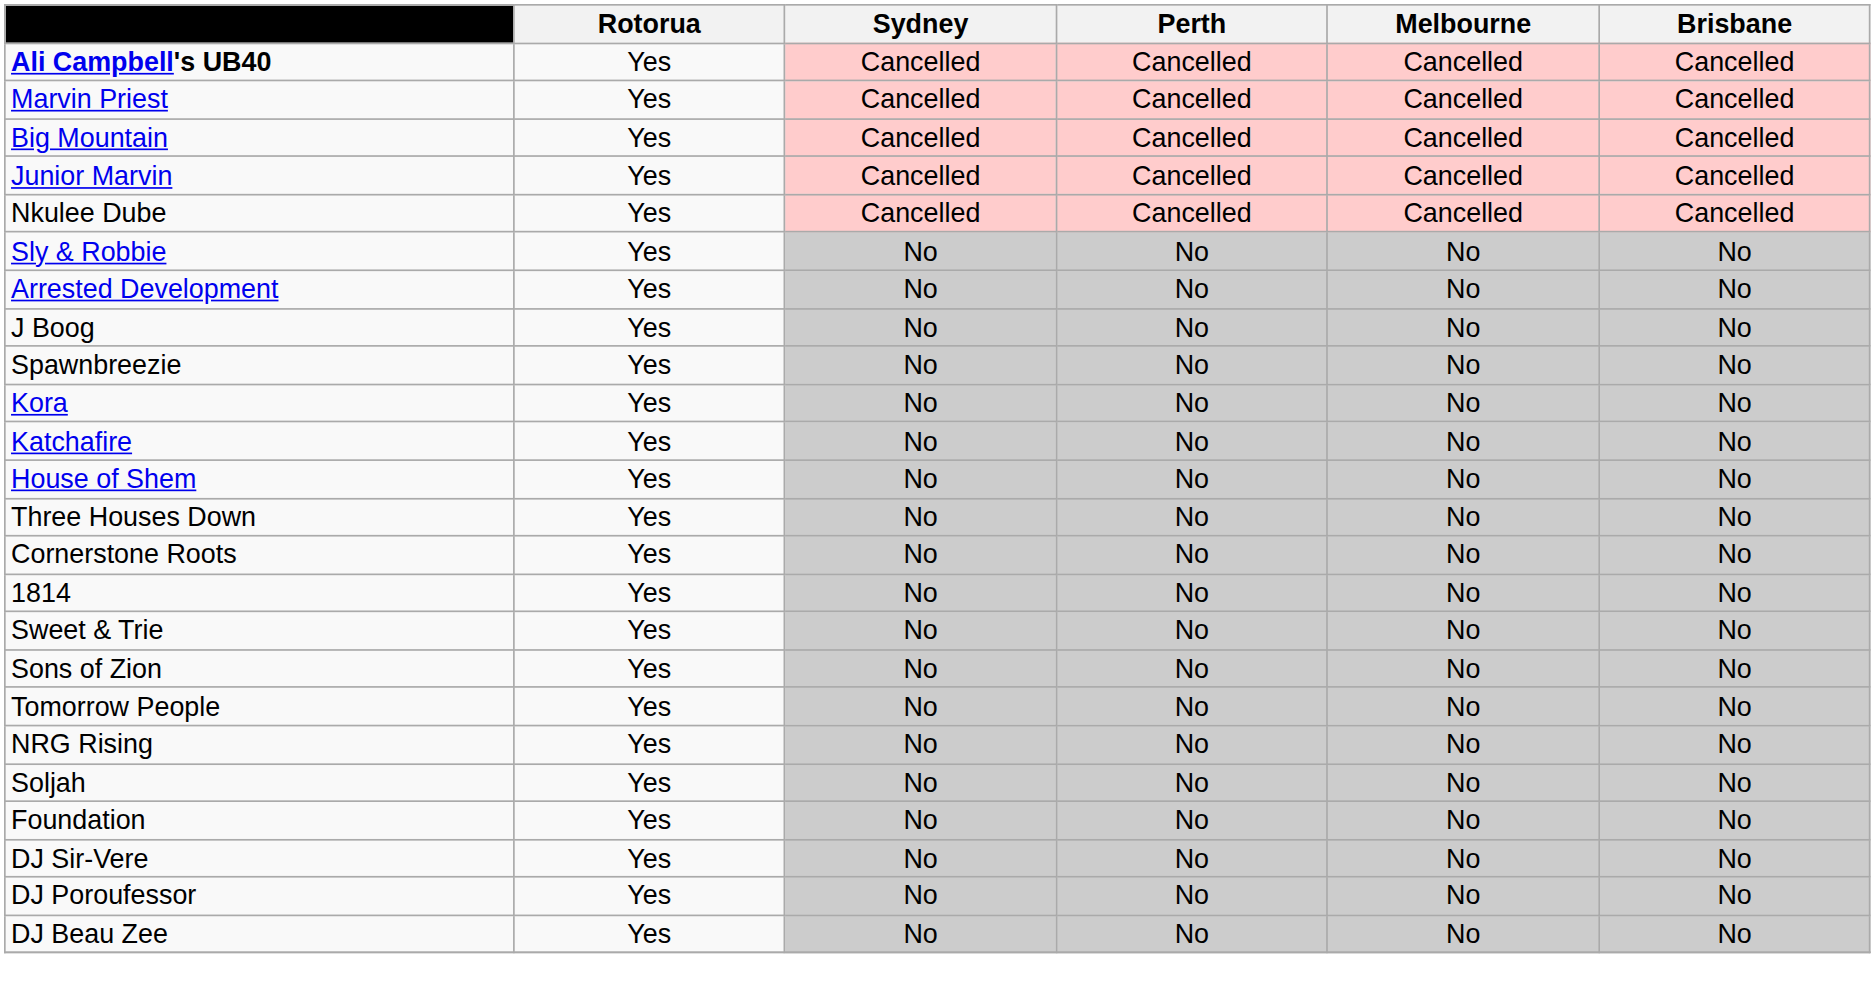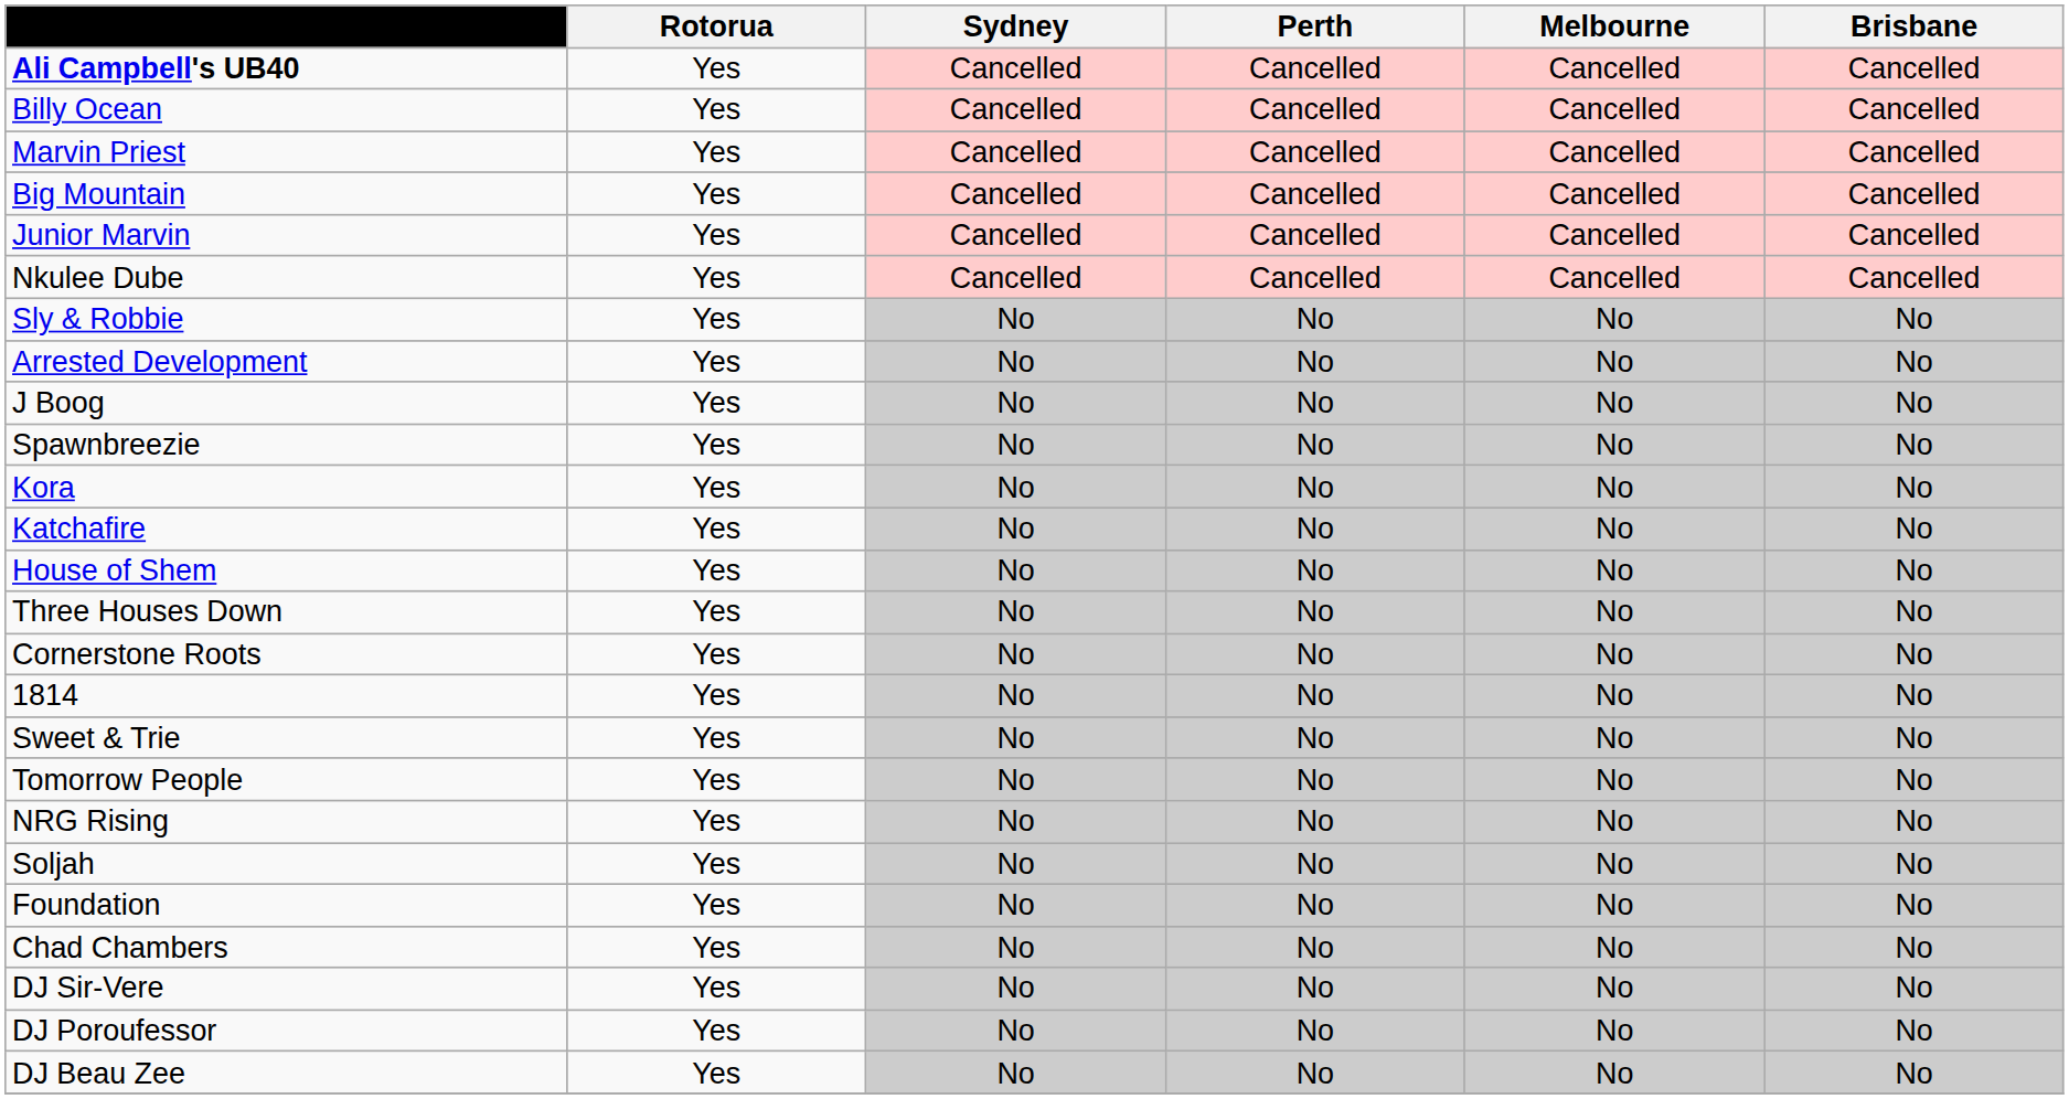+ row: Billy Ocean | Yes | Cancelled | Cancelled | Cancelled | Cancelled
- row: Sons of Zion | Yes | No | No | No | No
+ row: Chad Chambers | Yes | No | No | No | No
